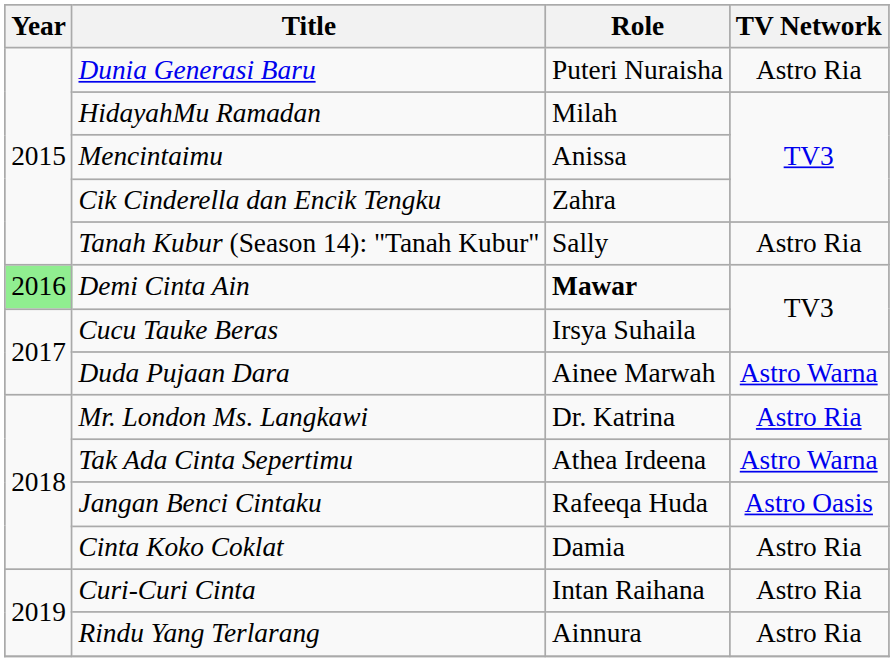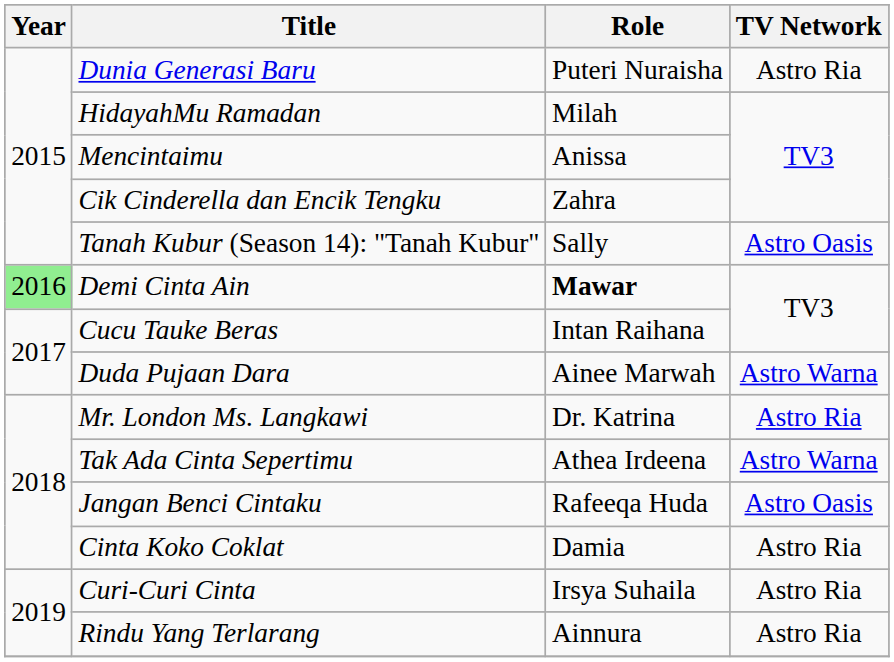Tanah Kubur (Season 14): "Tanah Kubur" | TV Network: Astro Ria -> Astro Oasis
Cucu Tauke Beras | Role: Irsya Suhaila -> Intan Raihana
Curi-Curi Cinta | Role: Intan Raihana -> Irsya Suhaila
